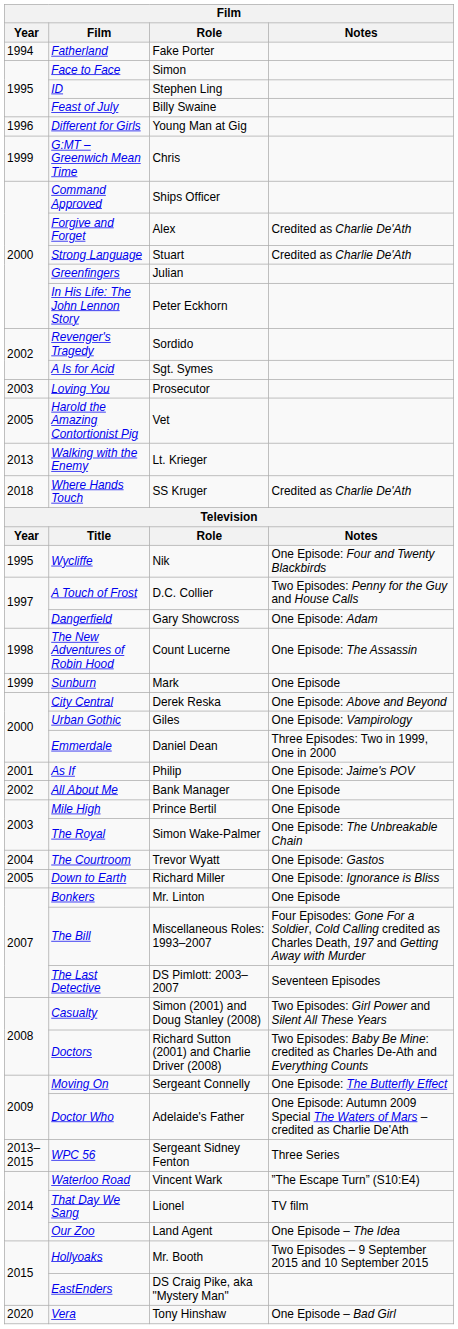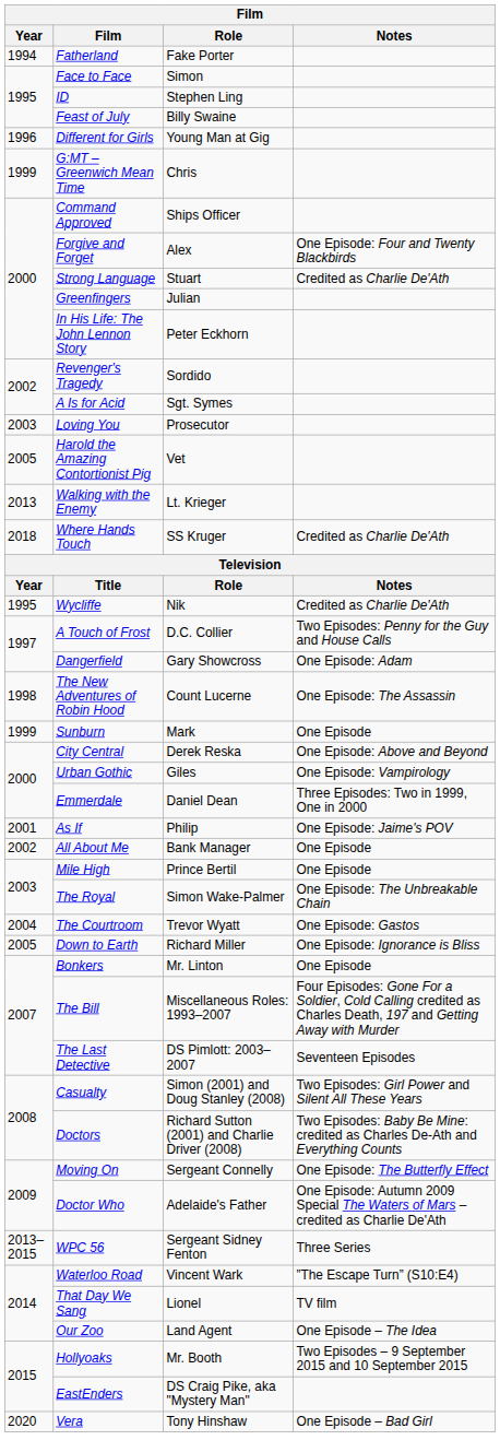Forgive and Forget | Notes: Credited as Charlie De'Ath -> One Episode: Four and Twenty Blackbirds
Wycliffe | Notes: One Episode: Four and Twenty Blackbirds -> Credited as Charlie De'Ath
